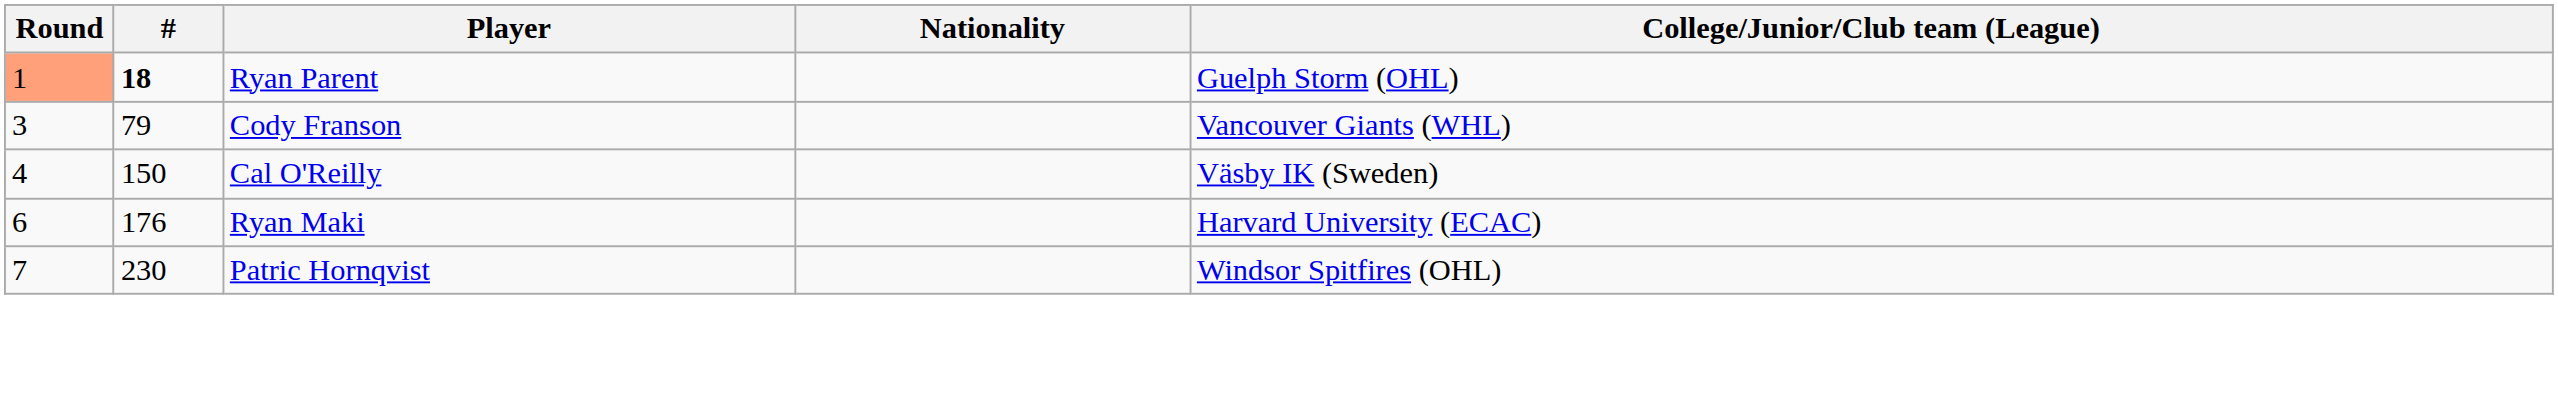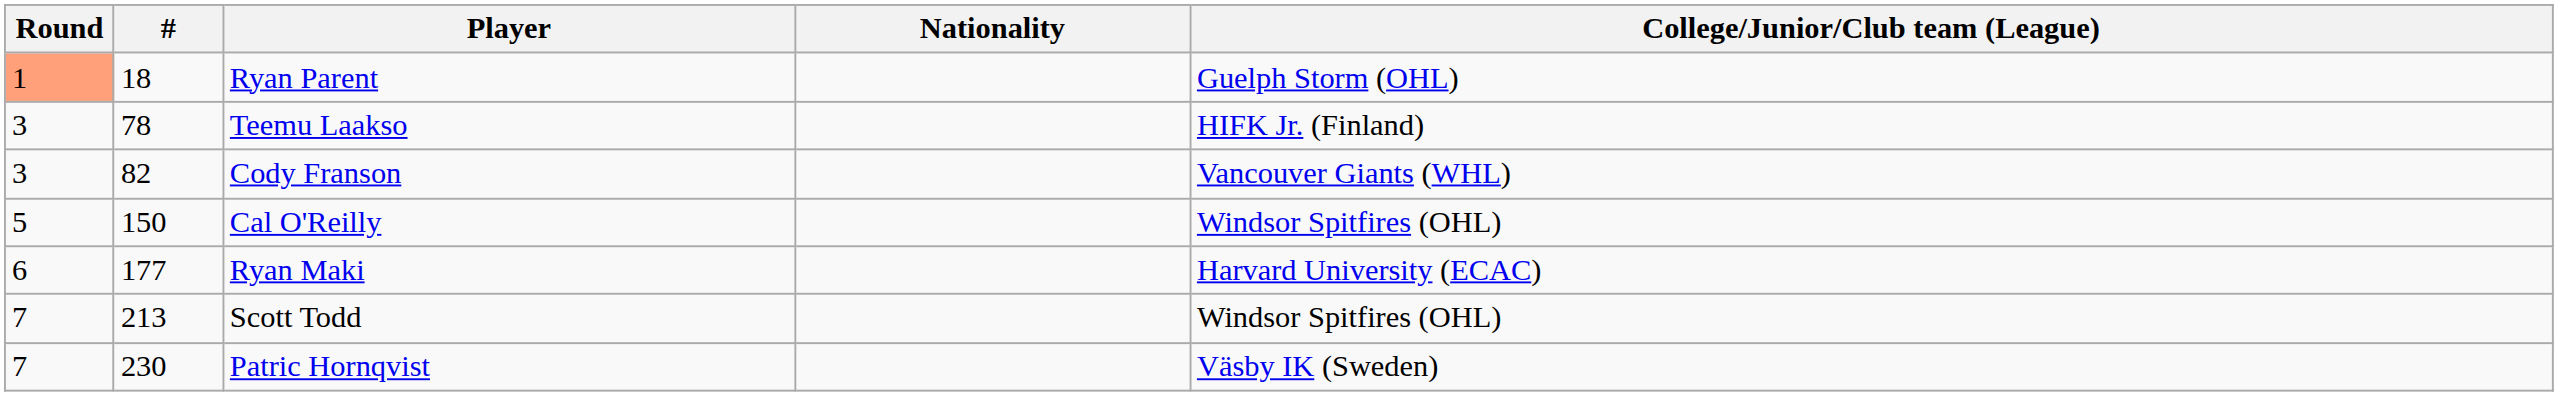Ryan Parent | #: bold -> normal
+ row: 3 | 78 | Teemu Laakso | HIFK Jr. (Finland)
Cody Franson | #: 79 -> 82
Cal O'Reilly | Round: 4 -> 5
Cal O'Reilly | College/Junior/Club team (League): Väsby IK (Sweden) -> Windsor Spitfires (OHL)
Ryan Maki | #: 176 -> 177
+ row: 7 | 213 | Scott Todd | Windsor Spitfires (OHL)
Patric Hornqvist | College/Junior/Club team (League): Windsor Spitfires (OHL) -> Väsby IK (Sweden)
